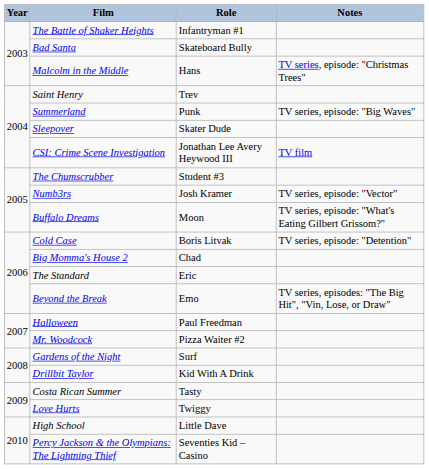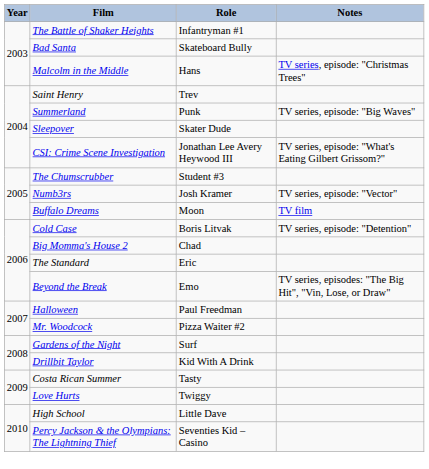CSI: Crime Scene Investigation | Notes: TV film -> TV series, episode: "What's Eating Gilbert Grissom?"
Buffalo Dreams | Notes: TV series, episode: "What's Eating Gilbert Grissom?" -> TV film
